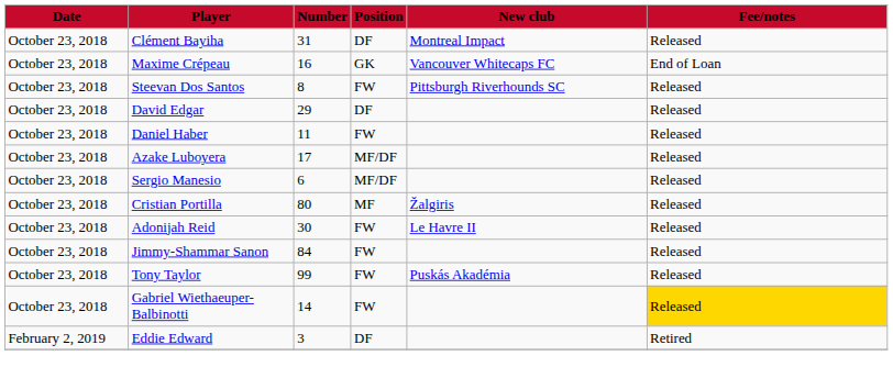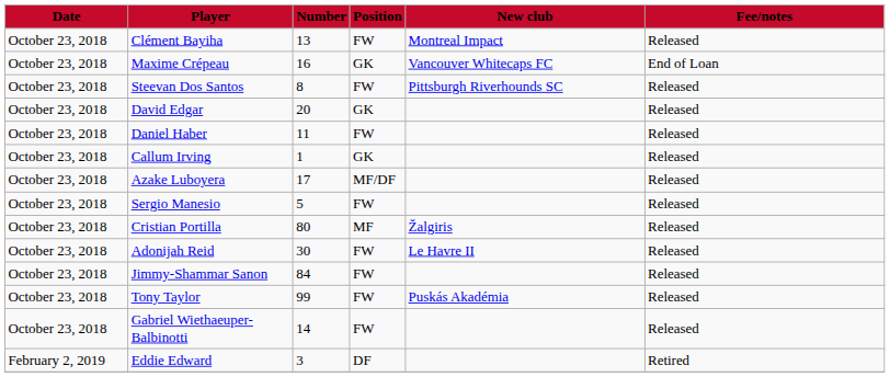Clément Bayiha | Number: 31 -> 13
Clément Bayiha | Position: DF -> FW
David Edgar | Number: 29 -> 20
David Edgar | Position: DF -> GK
+ row: October 23, 2018 | Callum Irving | 1 | GK | Released
Sergio Manesio | Number: 6 -> 5
Sergio Manesio | Position: MF/DF -> FW
Gabriel Wiethaeuper-Balbinotti | Fee/notes: gold background -> no background
